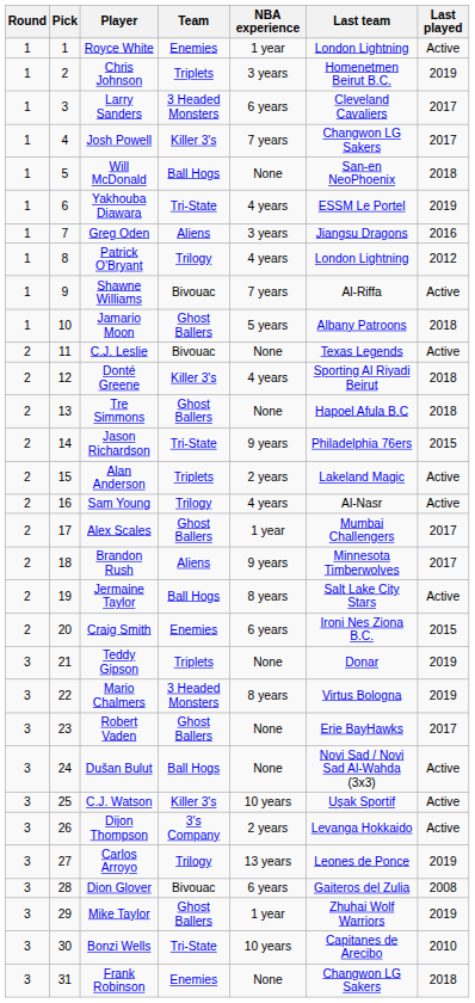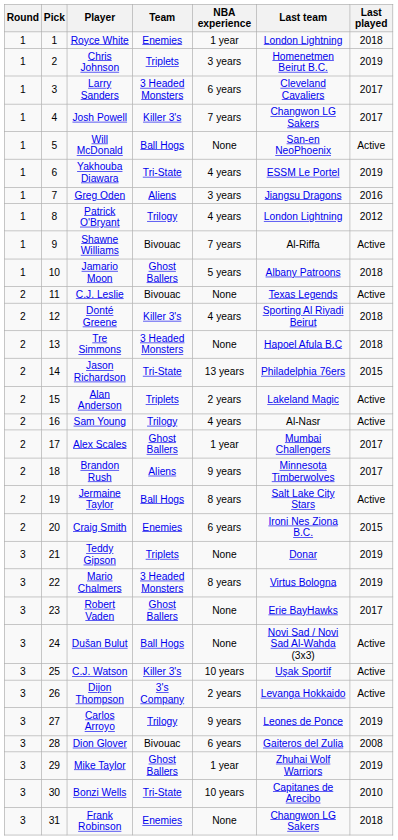Royce White | Last played: Active -> 2018
Will McDonald | Last played: 2018 -> Active
Tre Simmons | Team: Ghost Ballers -> 3 Headed Monsters
Jason Richardson | NBA experience: 9 years -> 13 years
Carlos Arroyo | NBA experience: 13 years -> 9 years
